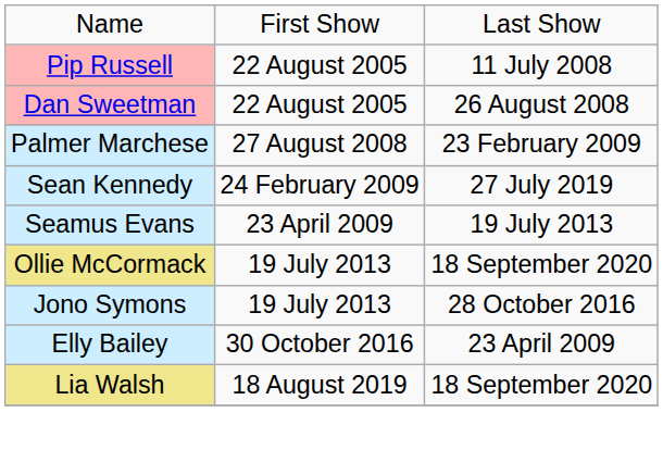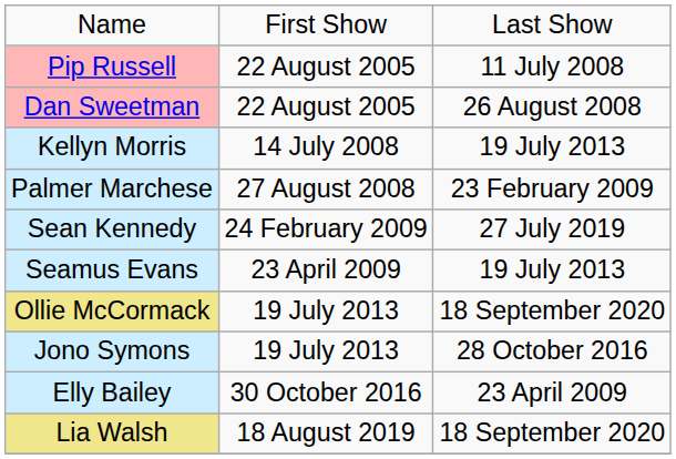+ row: Kellyn Morris | 14 July 2008 | 19 July 2013
